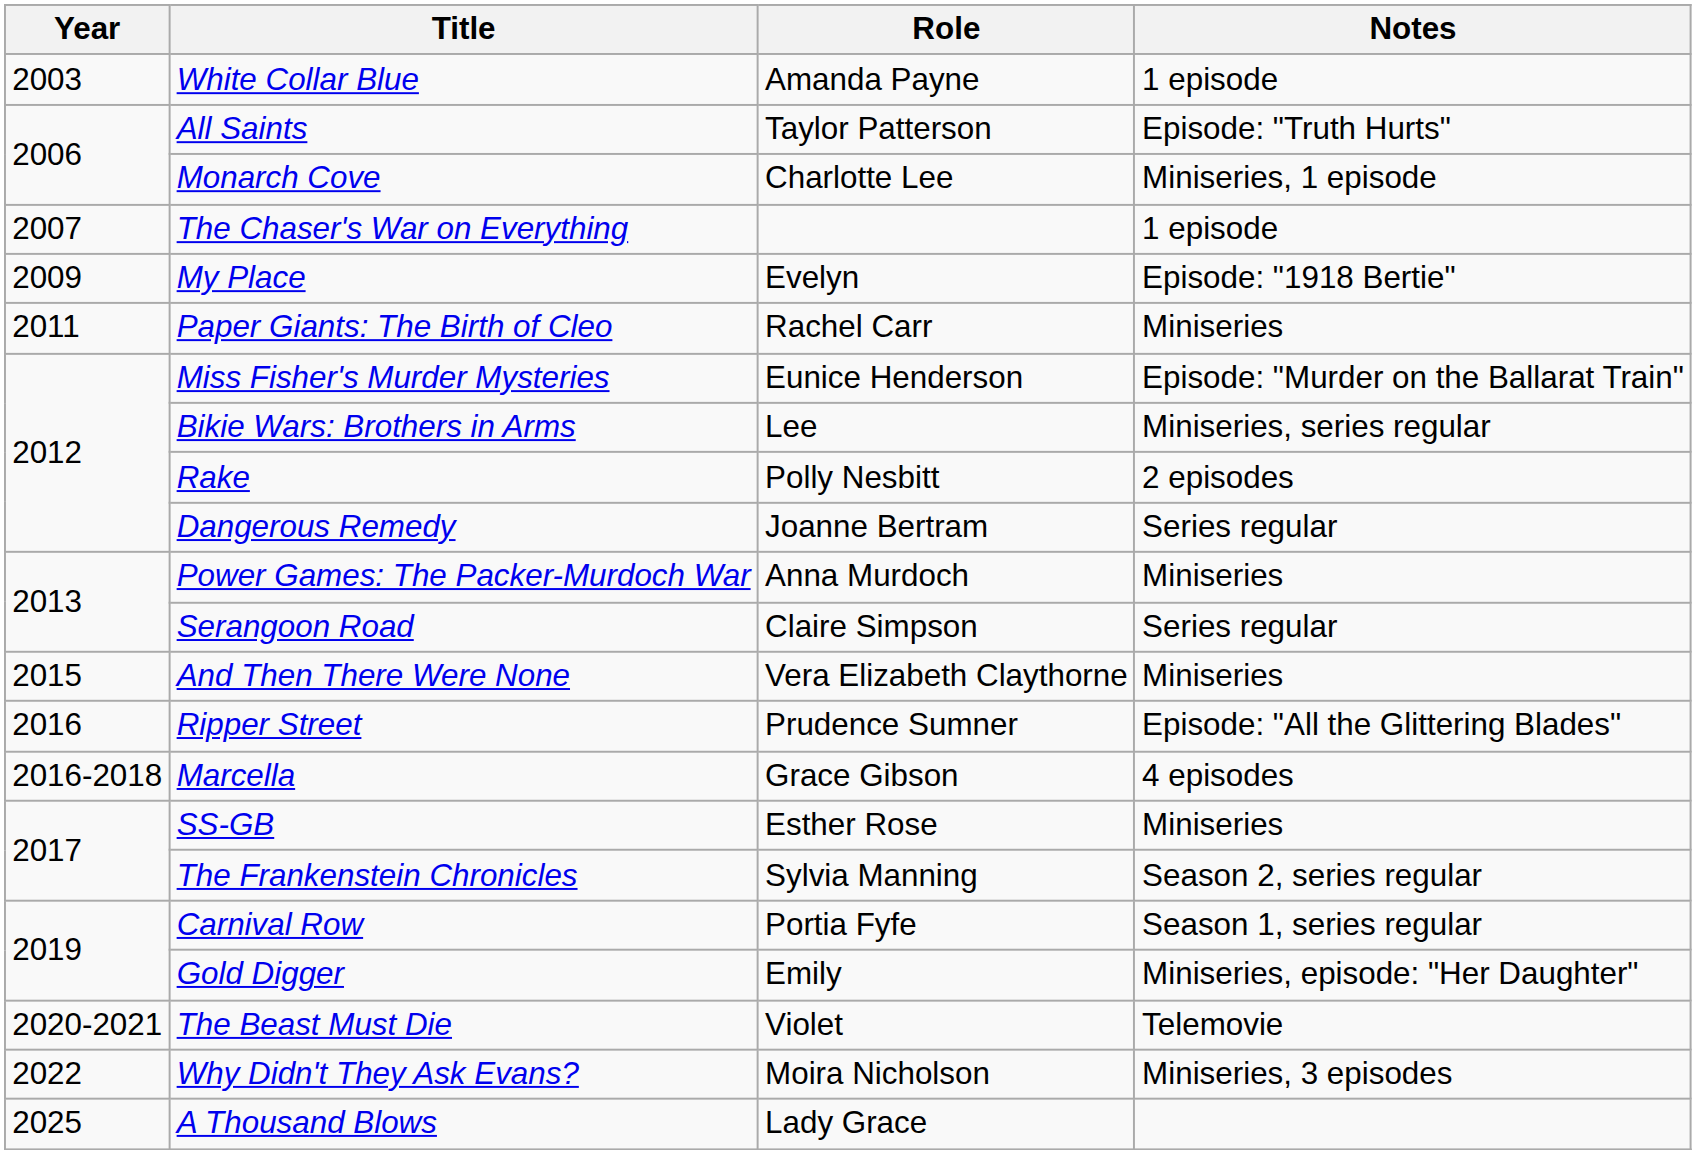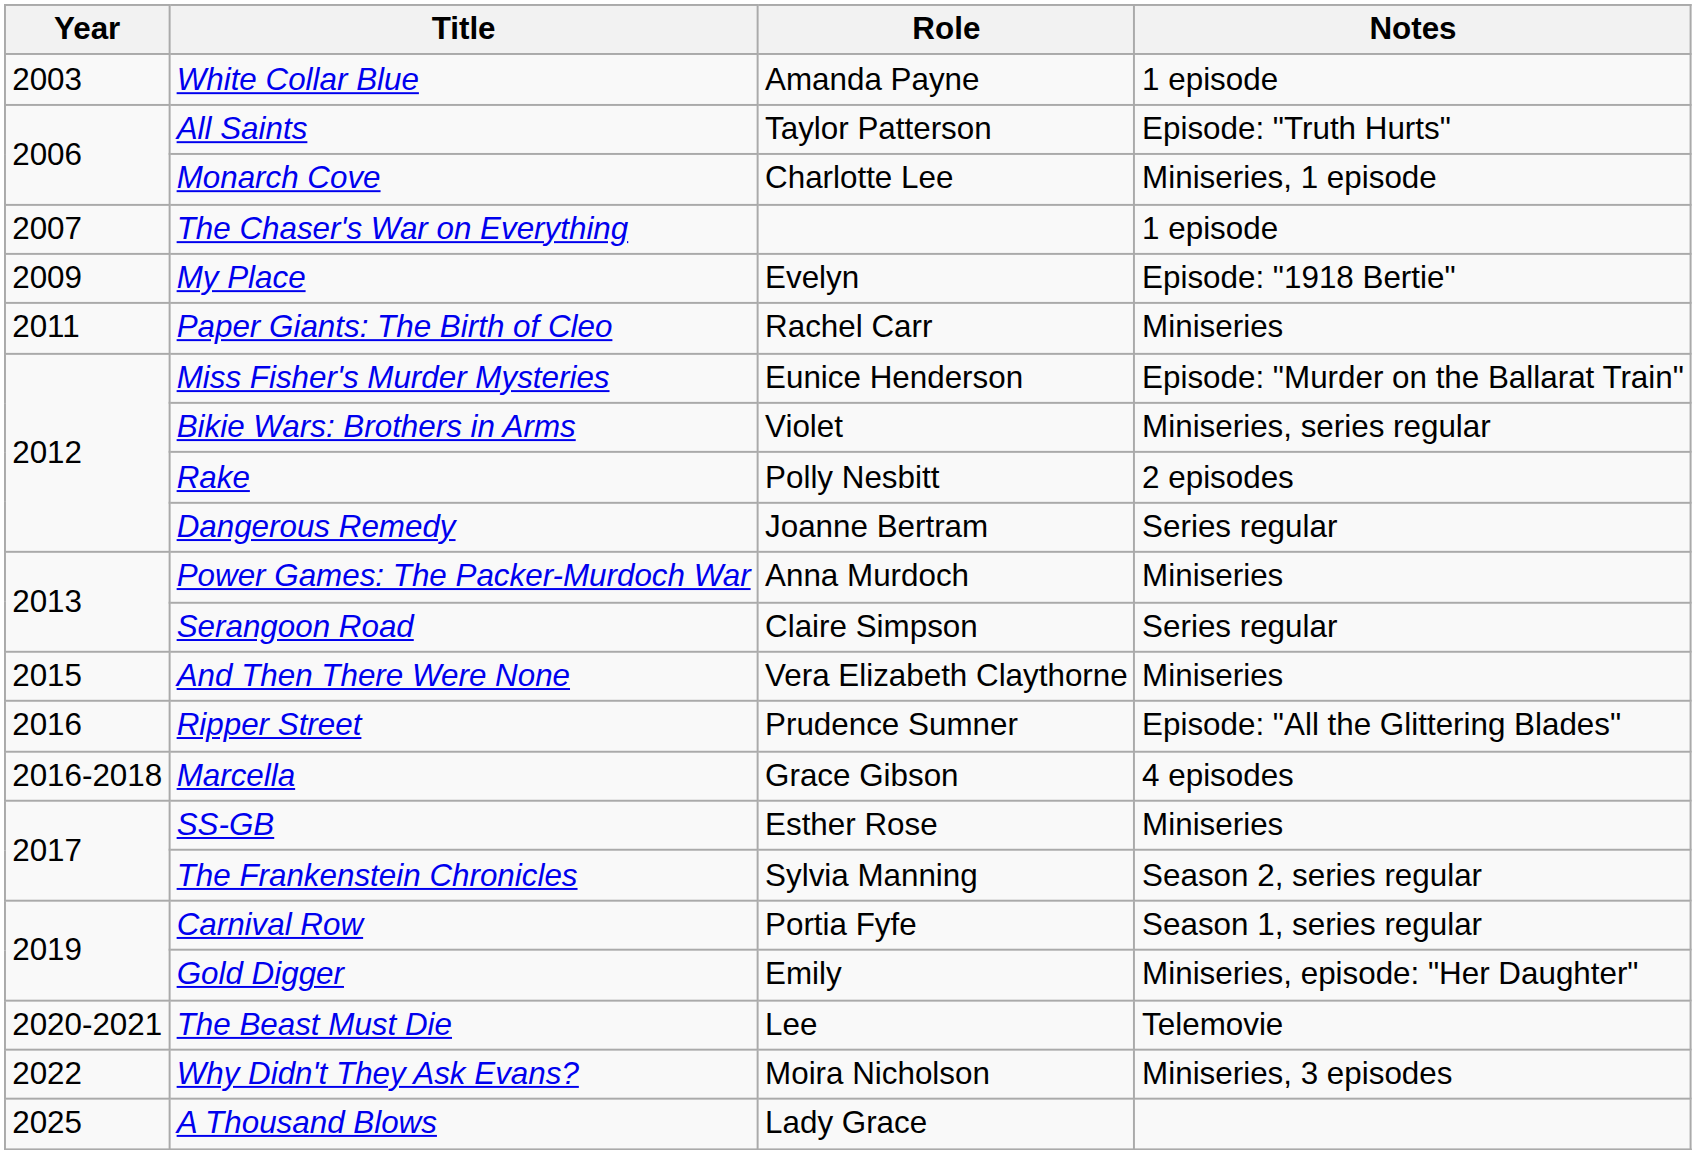Bikie Wars: Brothers in Arms | Role: Lee -> Violet
The Beast Must Die | Role: Violet -> Lee
